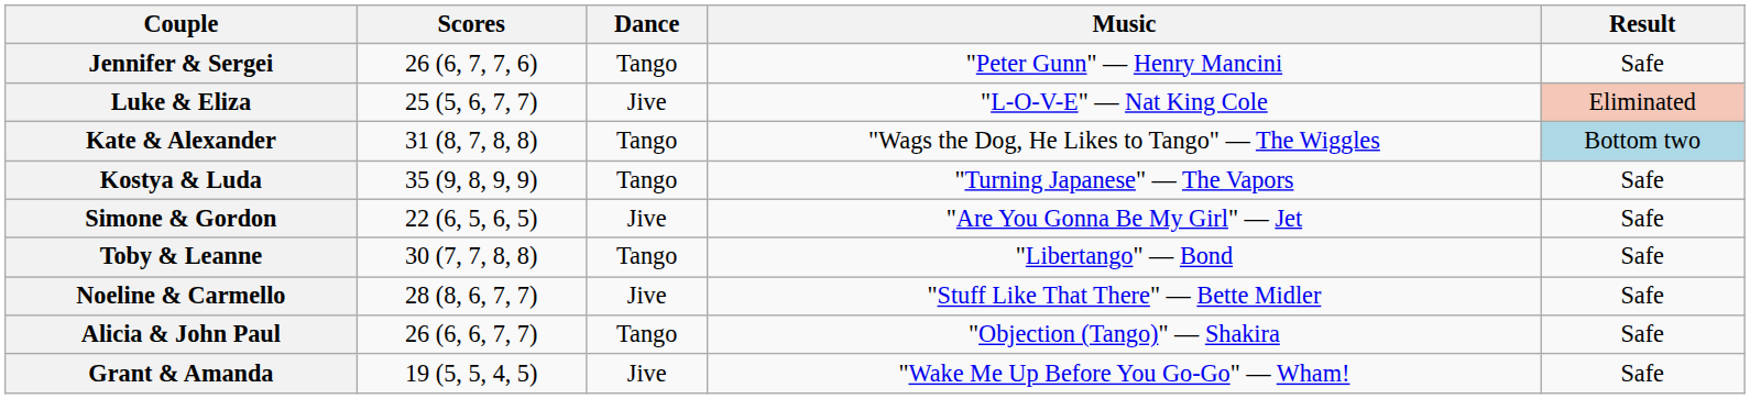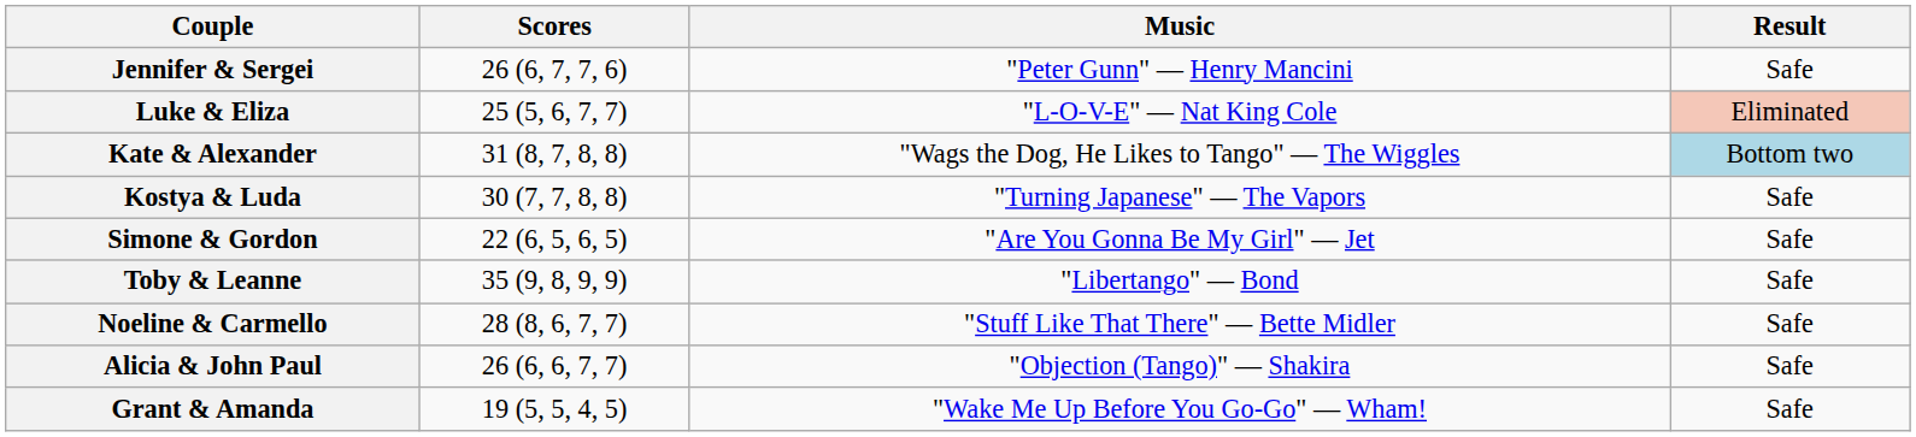- column: Dance | Tango | Jive | Tango | Tango | Jive | Tango | Jive | Tango | Jive
Kostya & Luda | Scores: 35 (9, 8, 9, 9) -> 30 (7, 7, 8, 8)
Toby & Leanne | Scores: 30 (7, 7, 8, 8) -> 35 (9, 8, 9, 9)
